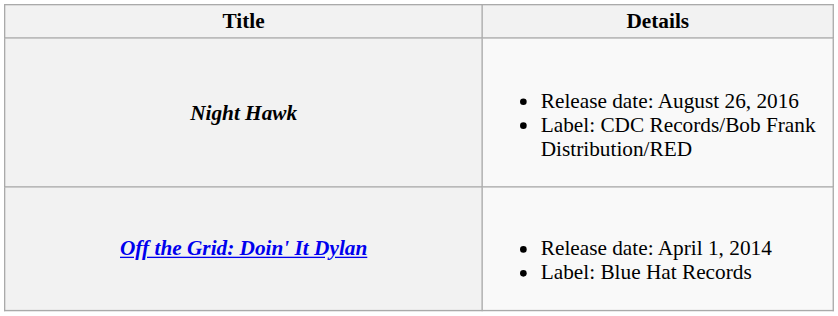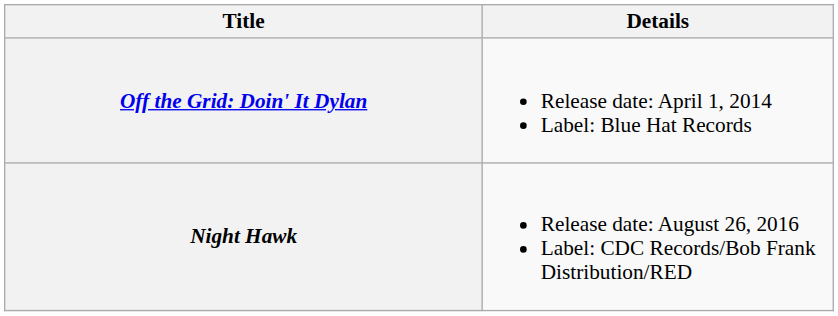rows swapped: Off the Grid: Doin' It Dylan <-> Night Hawk
